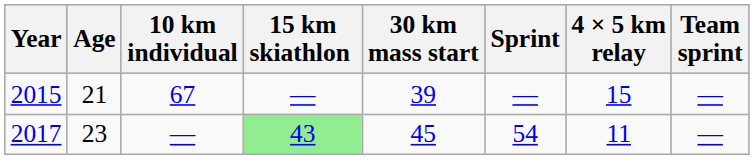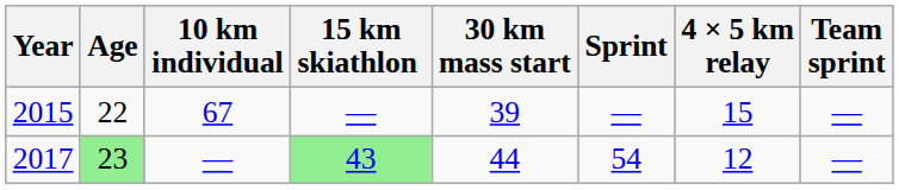2015 | Age: 21 -> 22
2017 | Age: no background -> lightgreen background
2017 | 30 km mass start: 45 -> 44
2017 | 4 × 5 km relay: 11 -> 12
